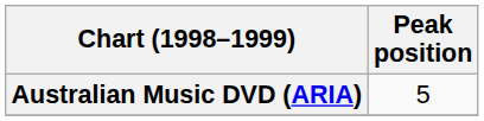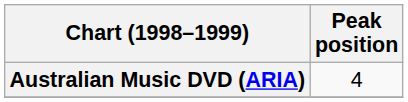Australian Music DVD (ARIA) | Peak position: 5 -> 4
